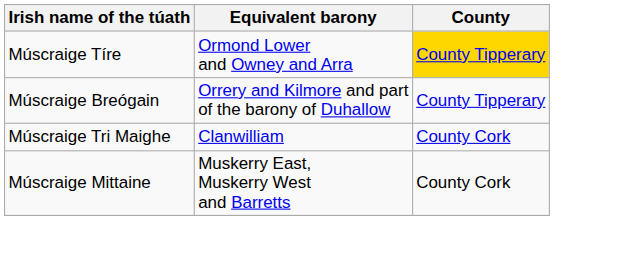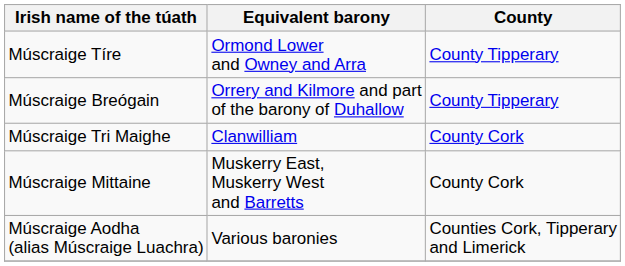Múscraige Tíre | County: gold background -> no background
+ row: Múscraige Aodha (alias Múscraige Luachra) | Various baronies | Counties Cork, Tipperary and Limerick
